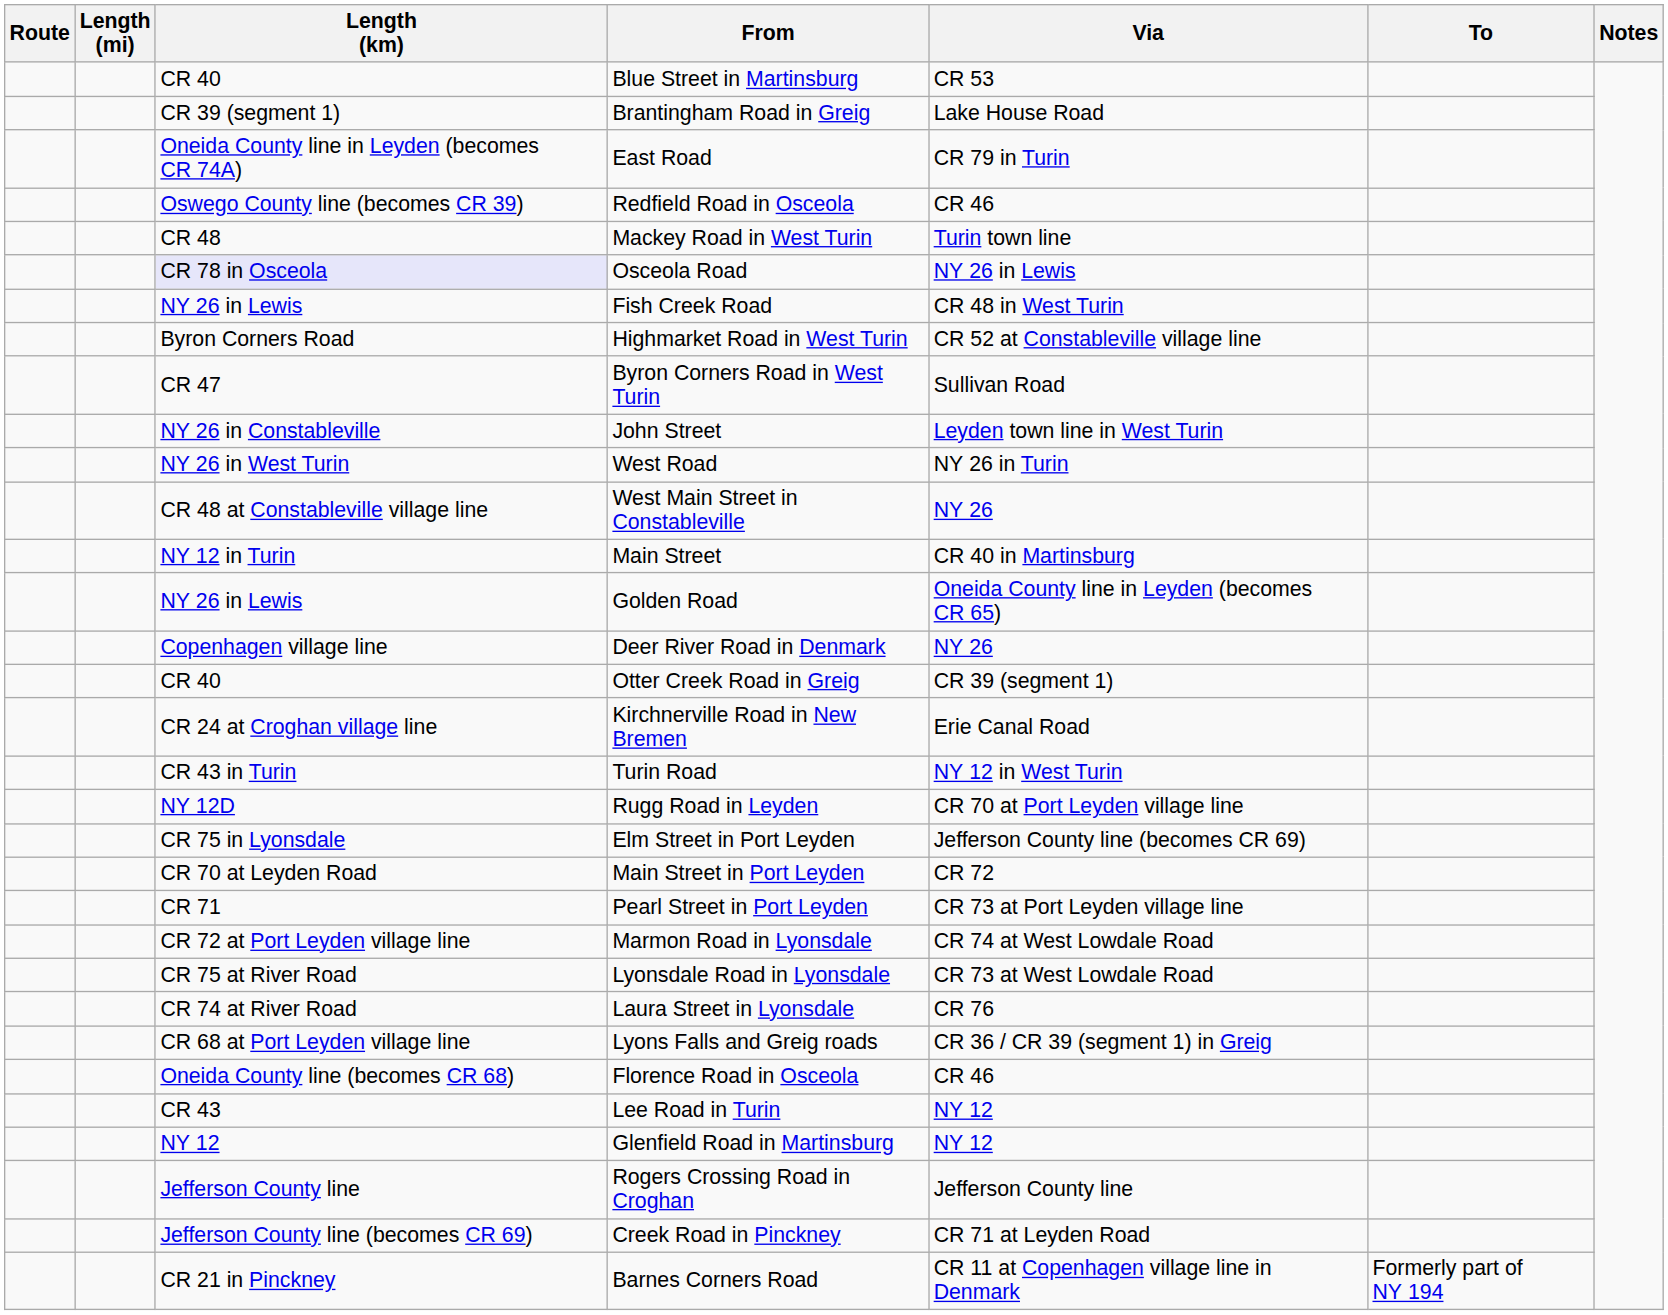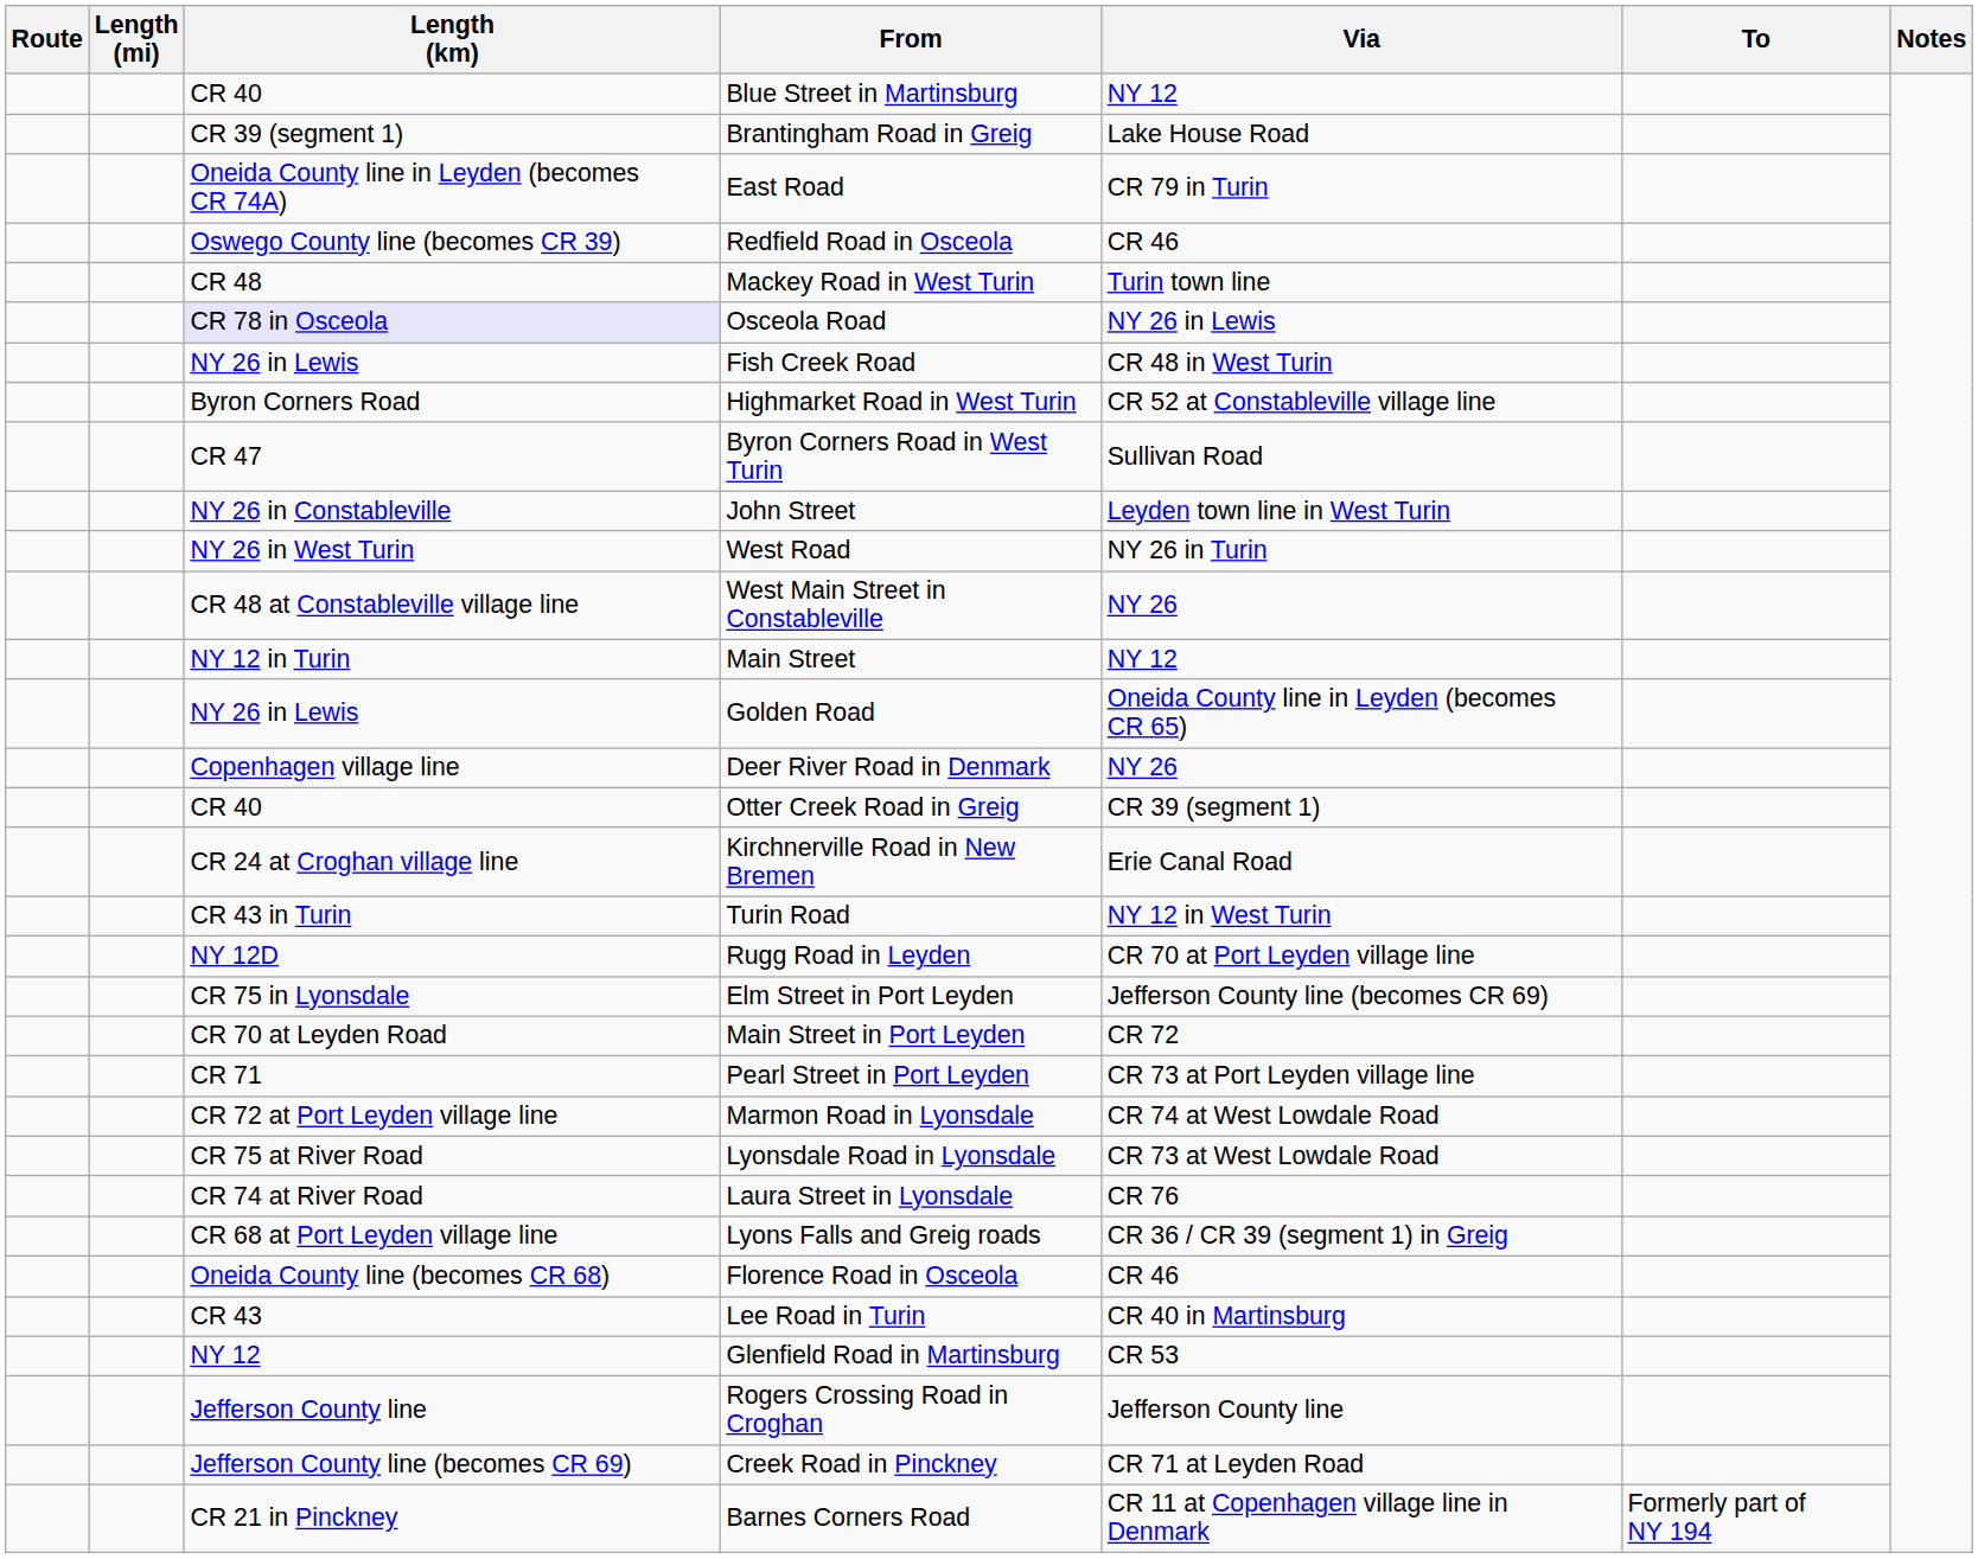Blue Street in Martinsburg | Via: CR 53 -> NY 12
Main Street | Via: CR 40 in Martinsburg -> NY 12
Lee Road in Turin | Via: NY 12 -> CR 40 in Martinsburg
Glenfield Road in Martinsburg | Via: NY 12 -> CR 53
